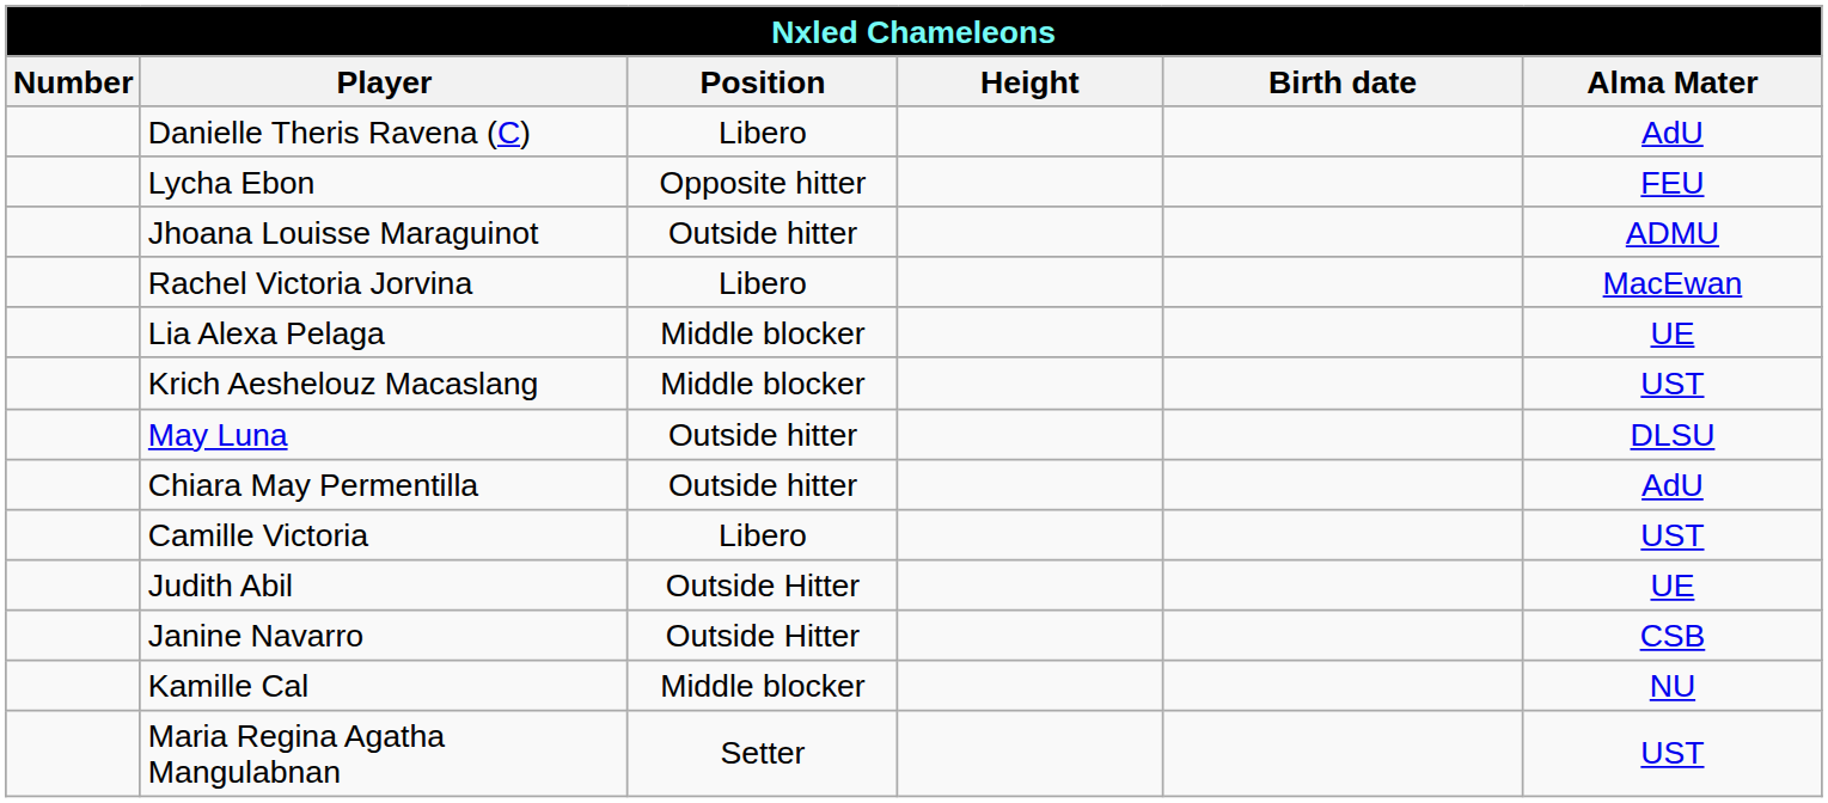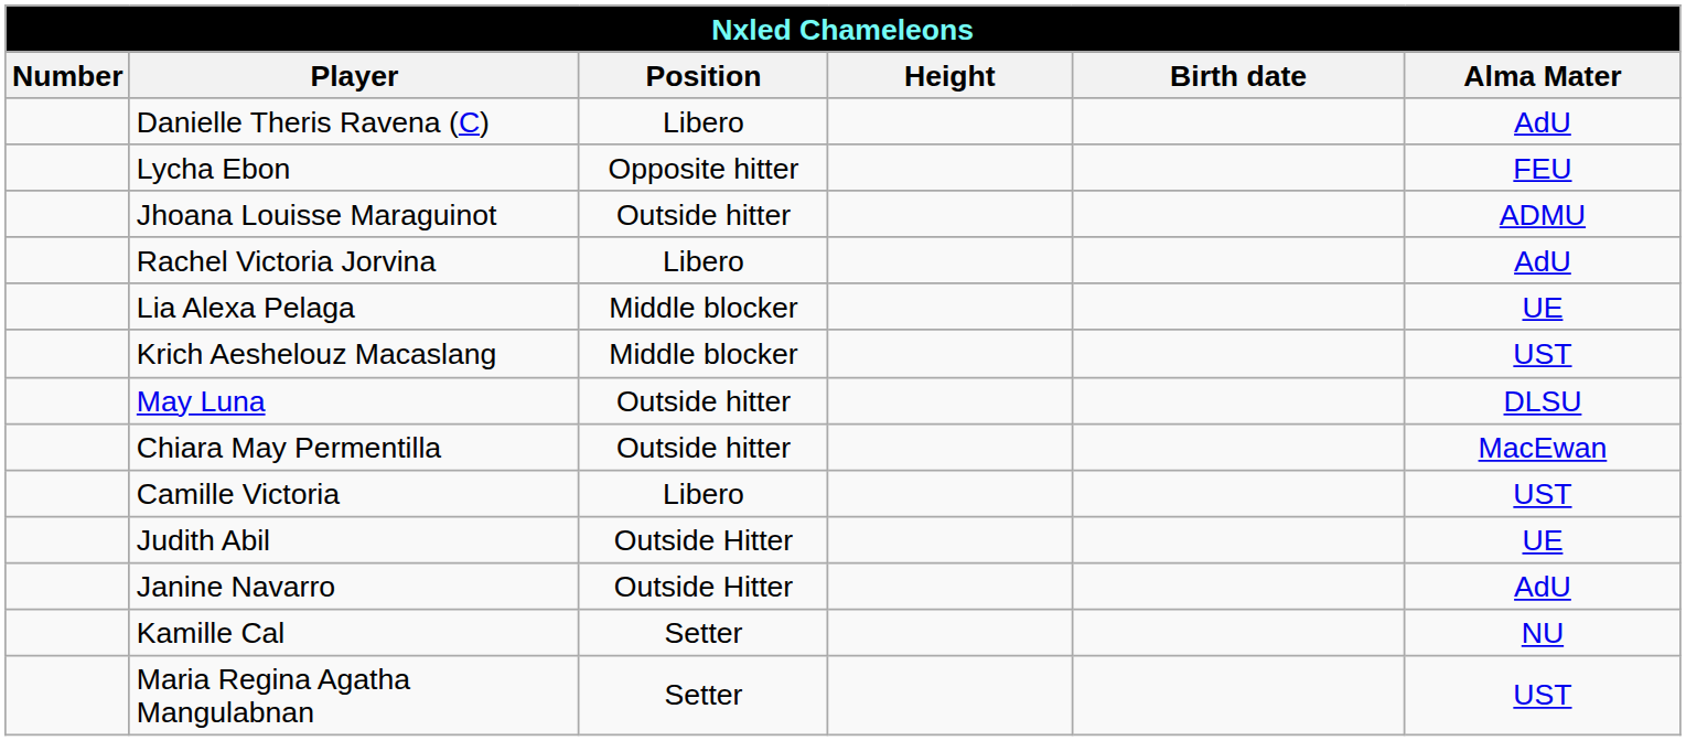Rachel Victoria Jorvina | Alma Mater: MacEwan -> AdU
Chiara May Permentilla | Alma Mater: AdU -> MacEwan
Janine Navarro | Alma Mater: CSB -> AdU
Kamille Cal | Position: Middle blocker -> Setter
